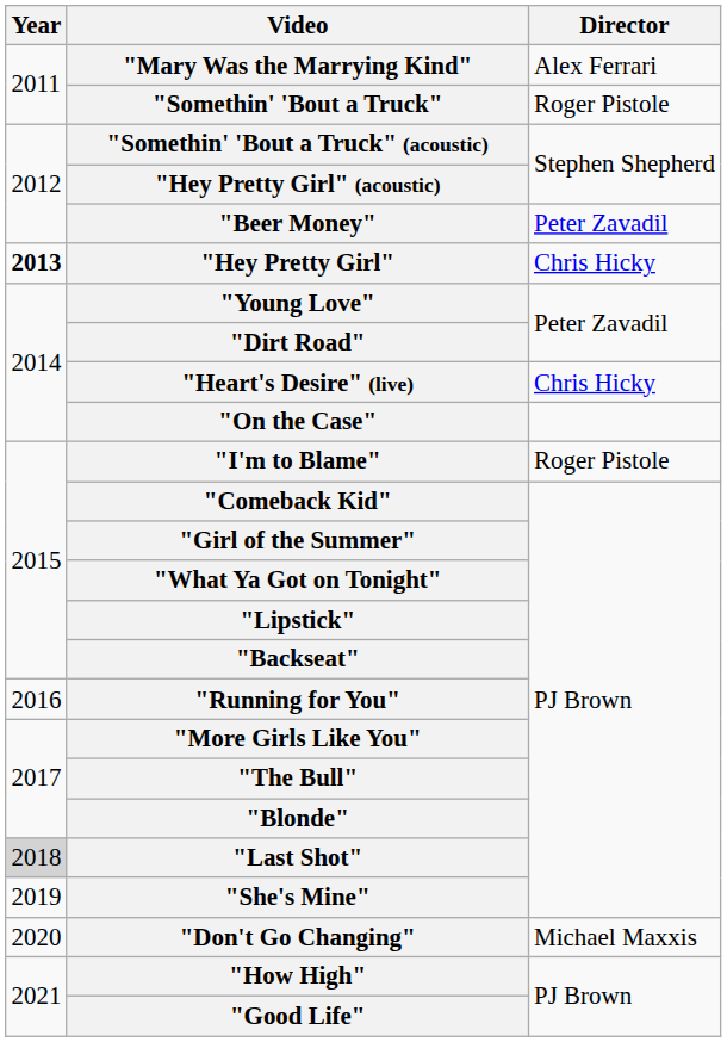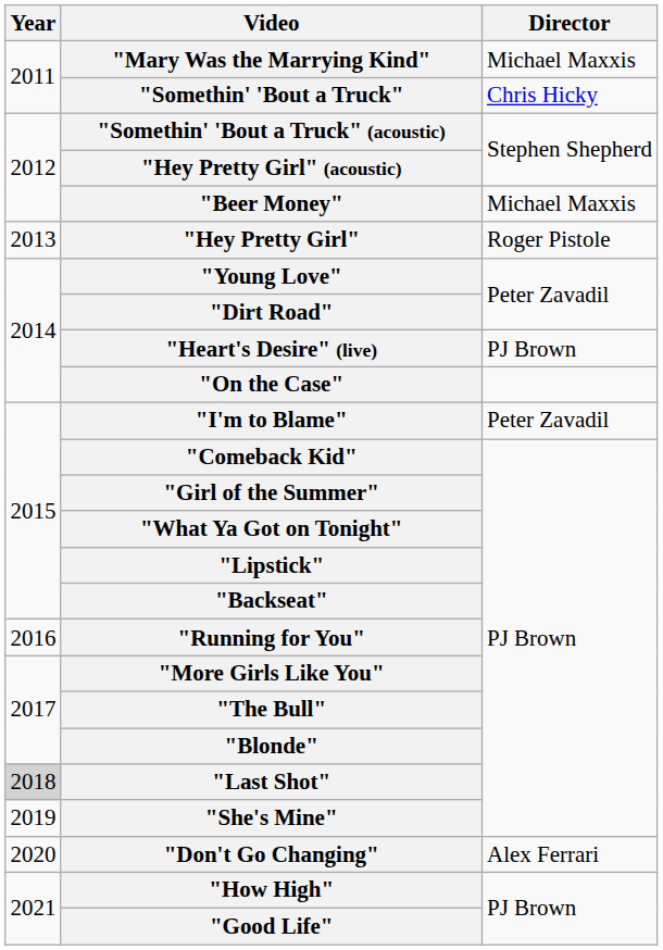"Mary Was the Marrying Kind" | Director: Alex Ferrari -> Michael Maxxis
"Somethin' 'Bout a Truck" | Director: Roger Pistole -> Chris Hicky
"Beer Money" | Director: Peter Zavadil -> Michael Maxxis
"Hey Pretty Girl" | Year: bold -> normal
"Hey Pretty Girl" | Director: Chris Hicky -> Roger Pistole
"Heart's Desire" (live) | Director: Chris Hicky -> PJ Brown
"I'm to Blame" | Director: Roger Pistole -> Peter Zavadil
"Don't Go Changing" | Director: Michael Maxxis -> Alex Ferrari
